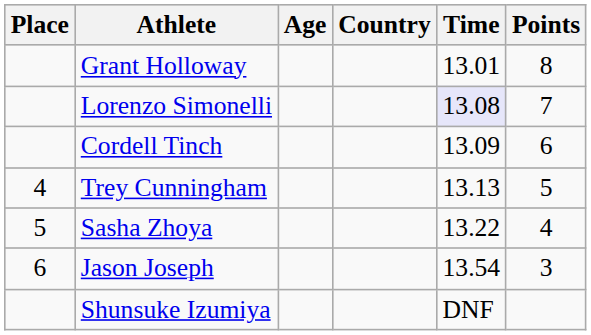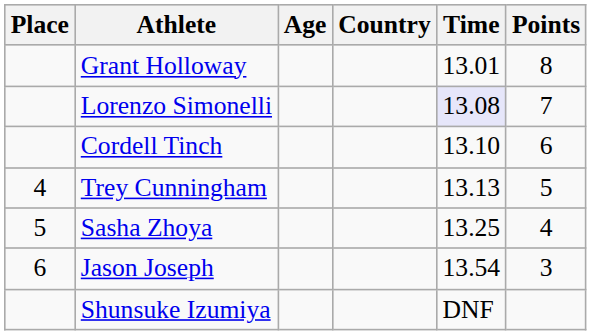Cordell Tinch | Time: 13.09 -> 13.10
Sasha Zhoya | Time: 13.22 -> 13.25
